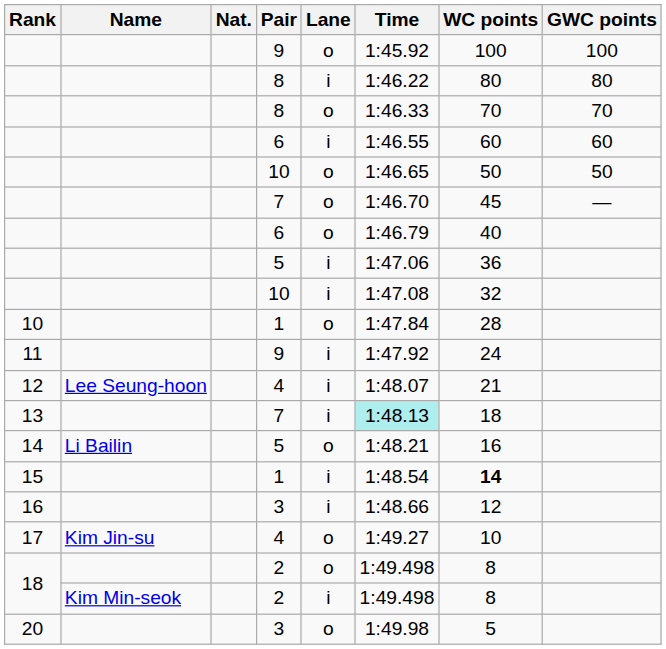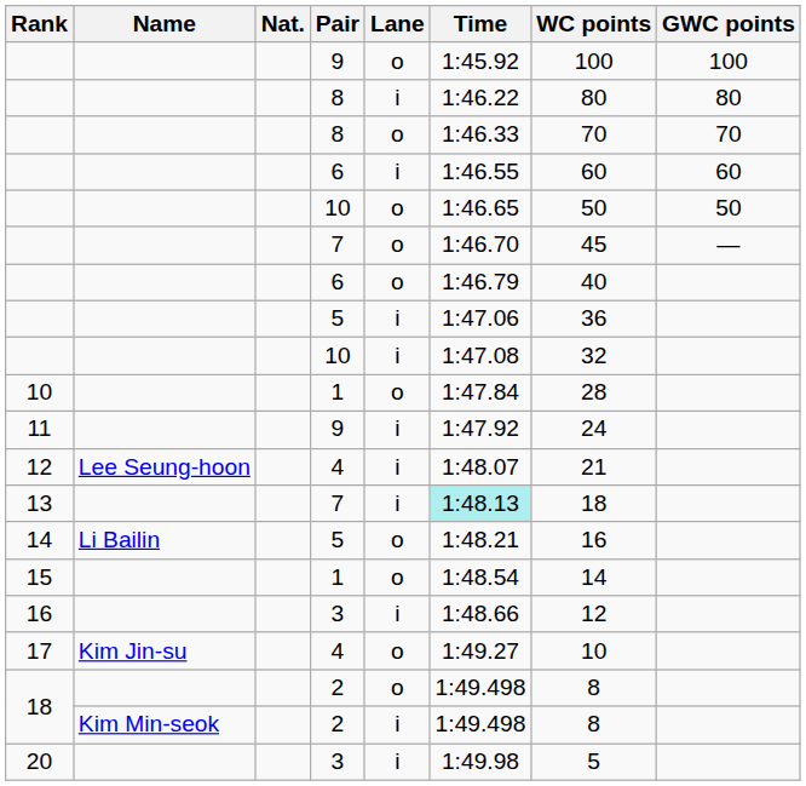15 | Lane: i -> o
15 | WC points: bold -> normal
20 | Lane: o -> i
